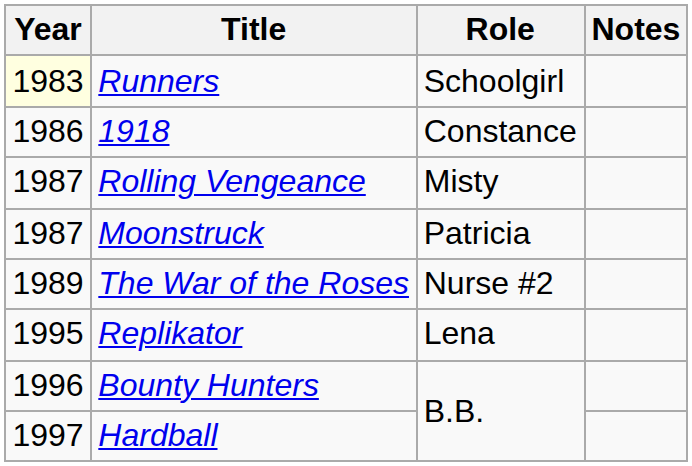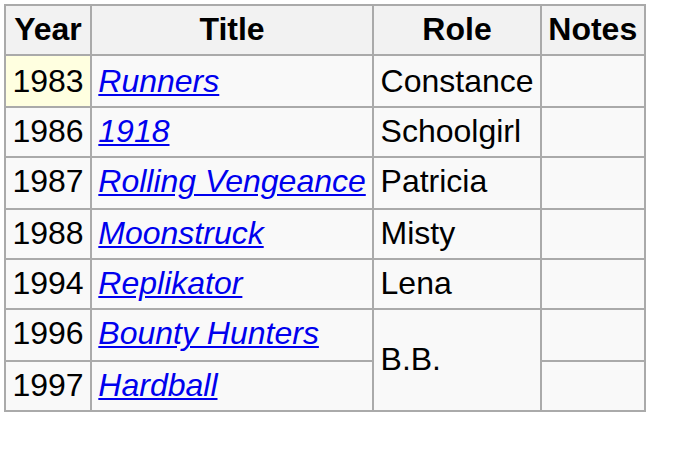Runners | Role: Schoolgirl -> Constance
1918 | Role: Constance -> Schoolgirl
Rolling Vengeance | Role: Misty -> Patricia
Moonstruck | Year: 1987 -> 1988
Moonstruck | Role: Patricia -> Misty
- row: 1989 | The War of the Roses | Nurse #2
Replikator | Year: 1995 -> 1994
